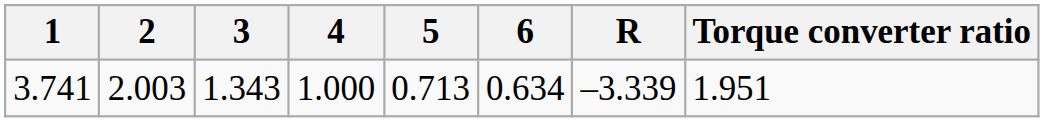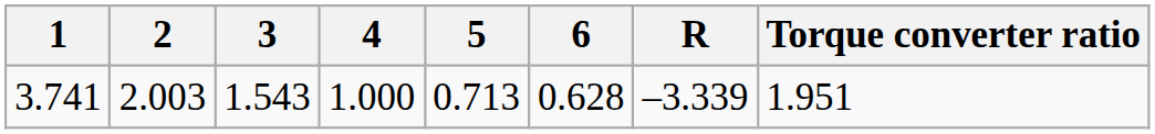3.741 | 3: 1.343 -> 1.543
3.741 | 6: 0.634 -> 0.628
